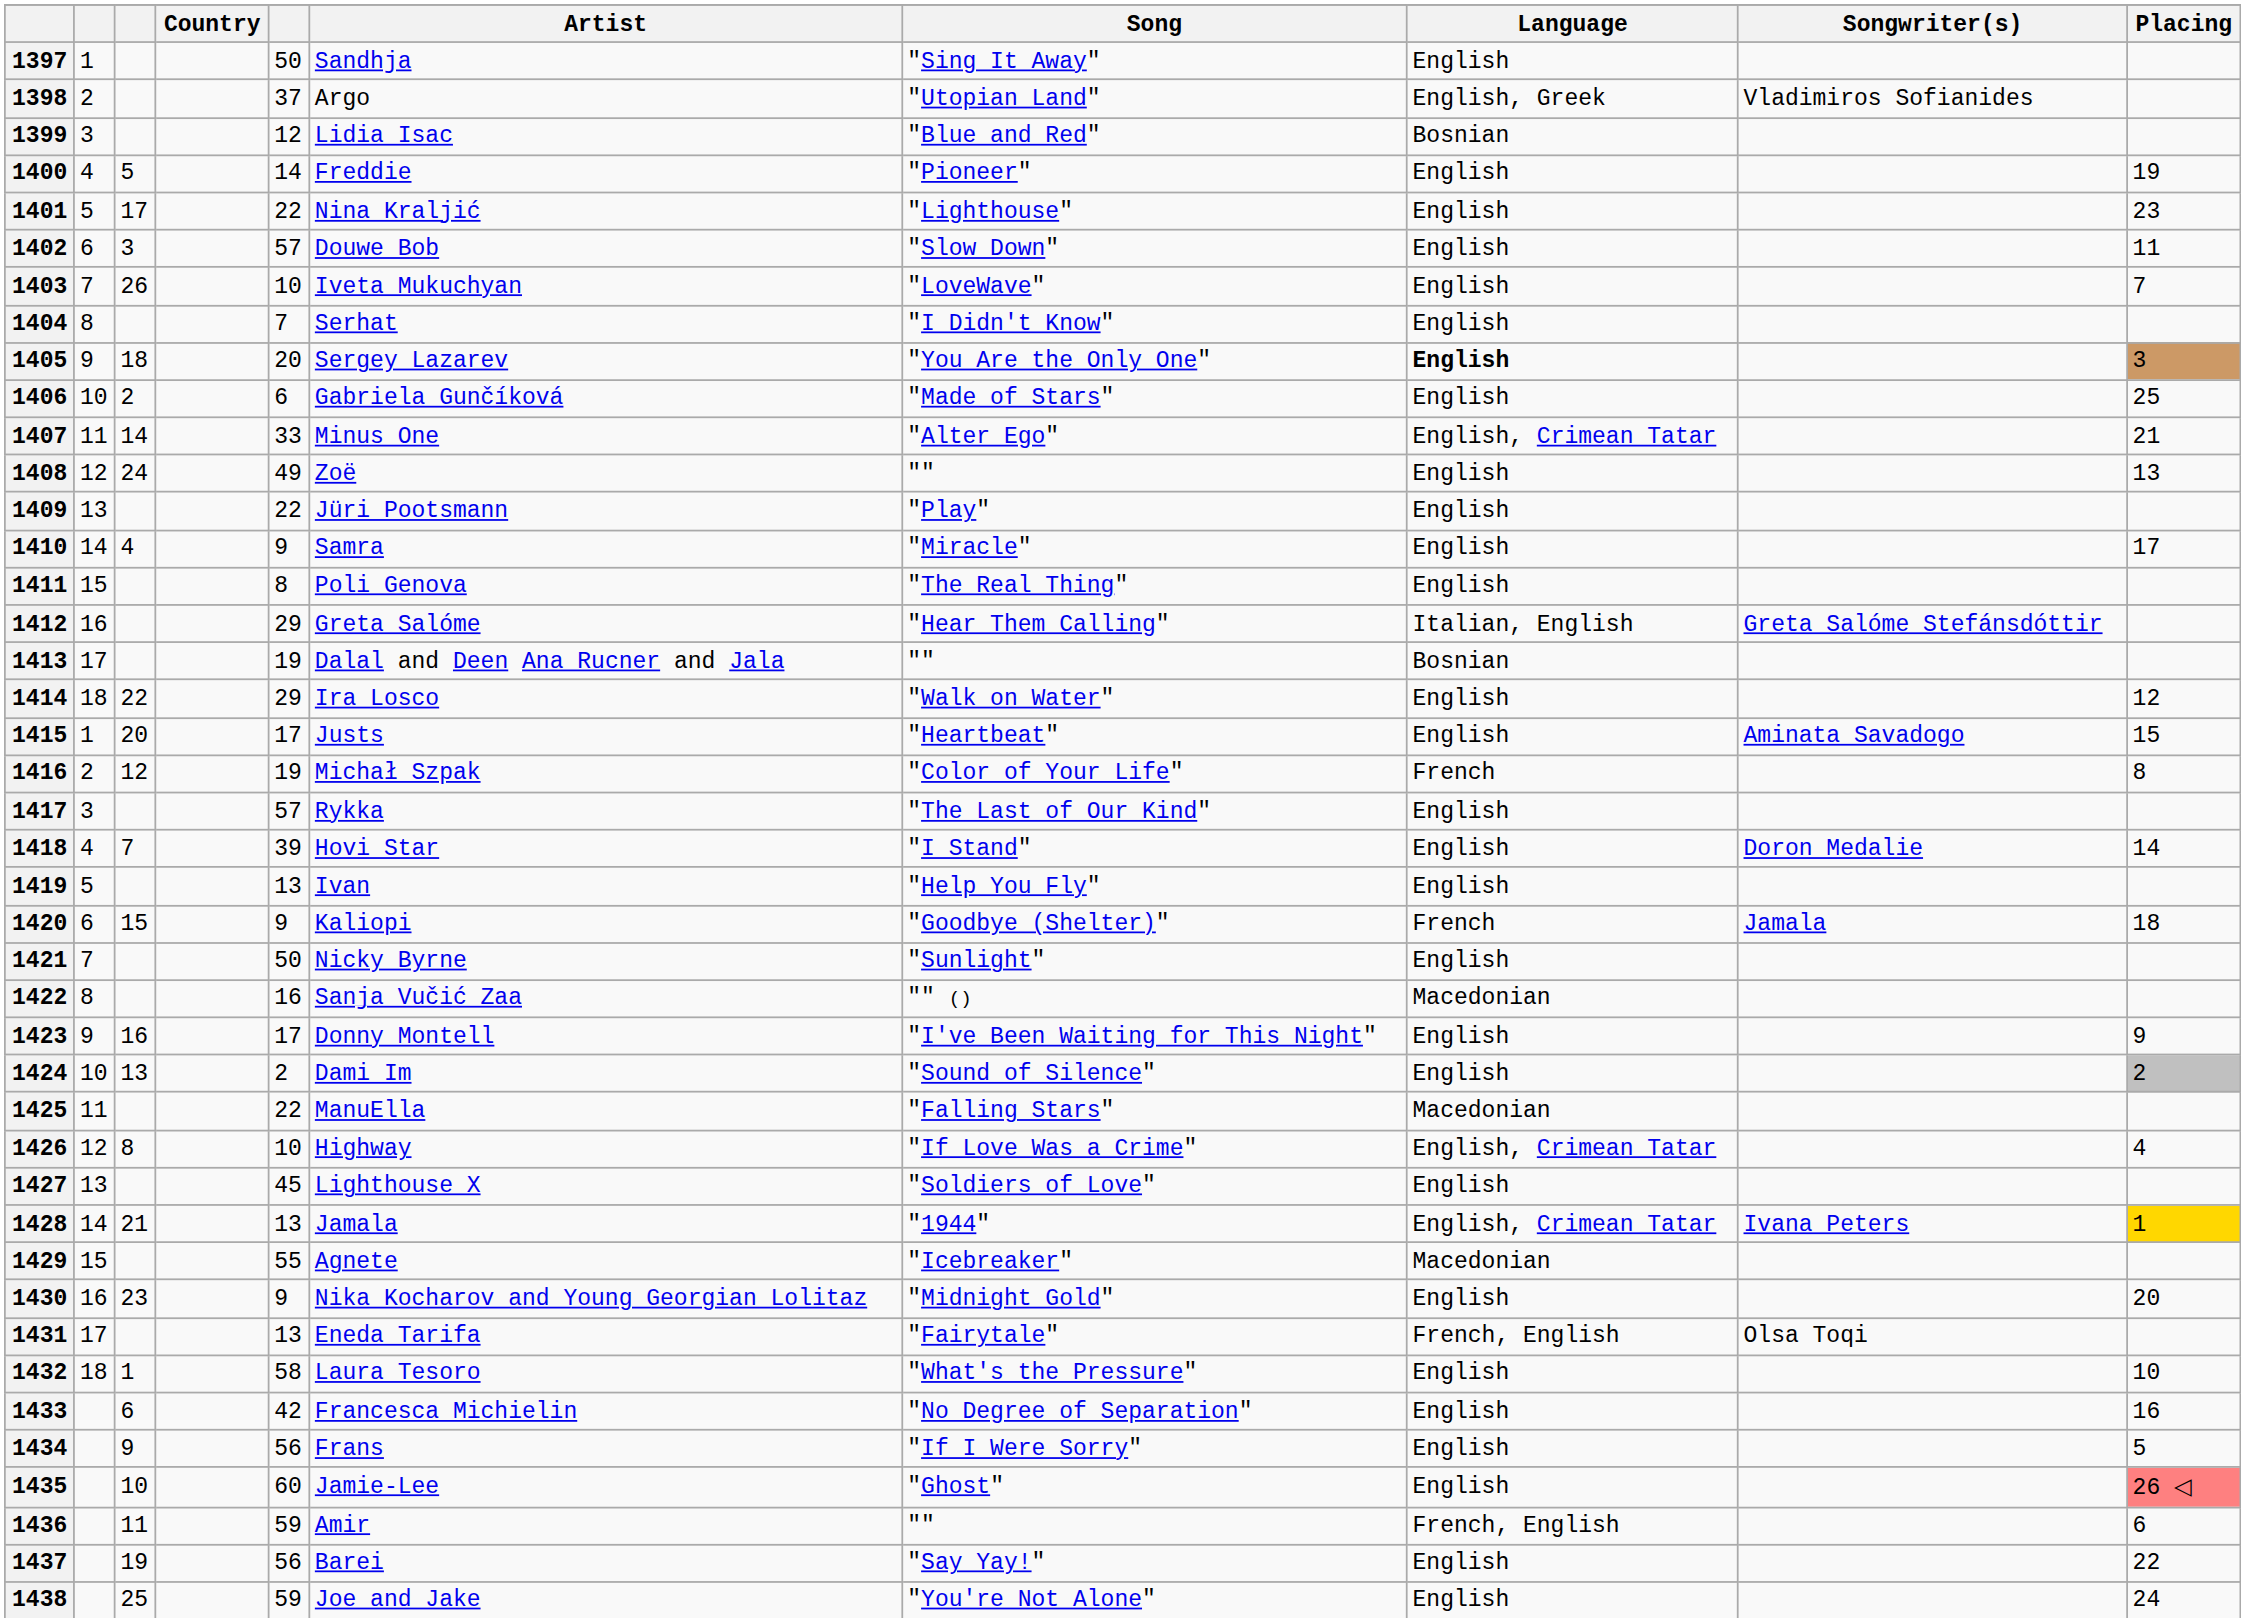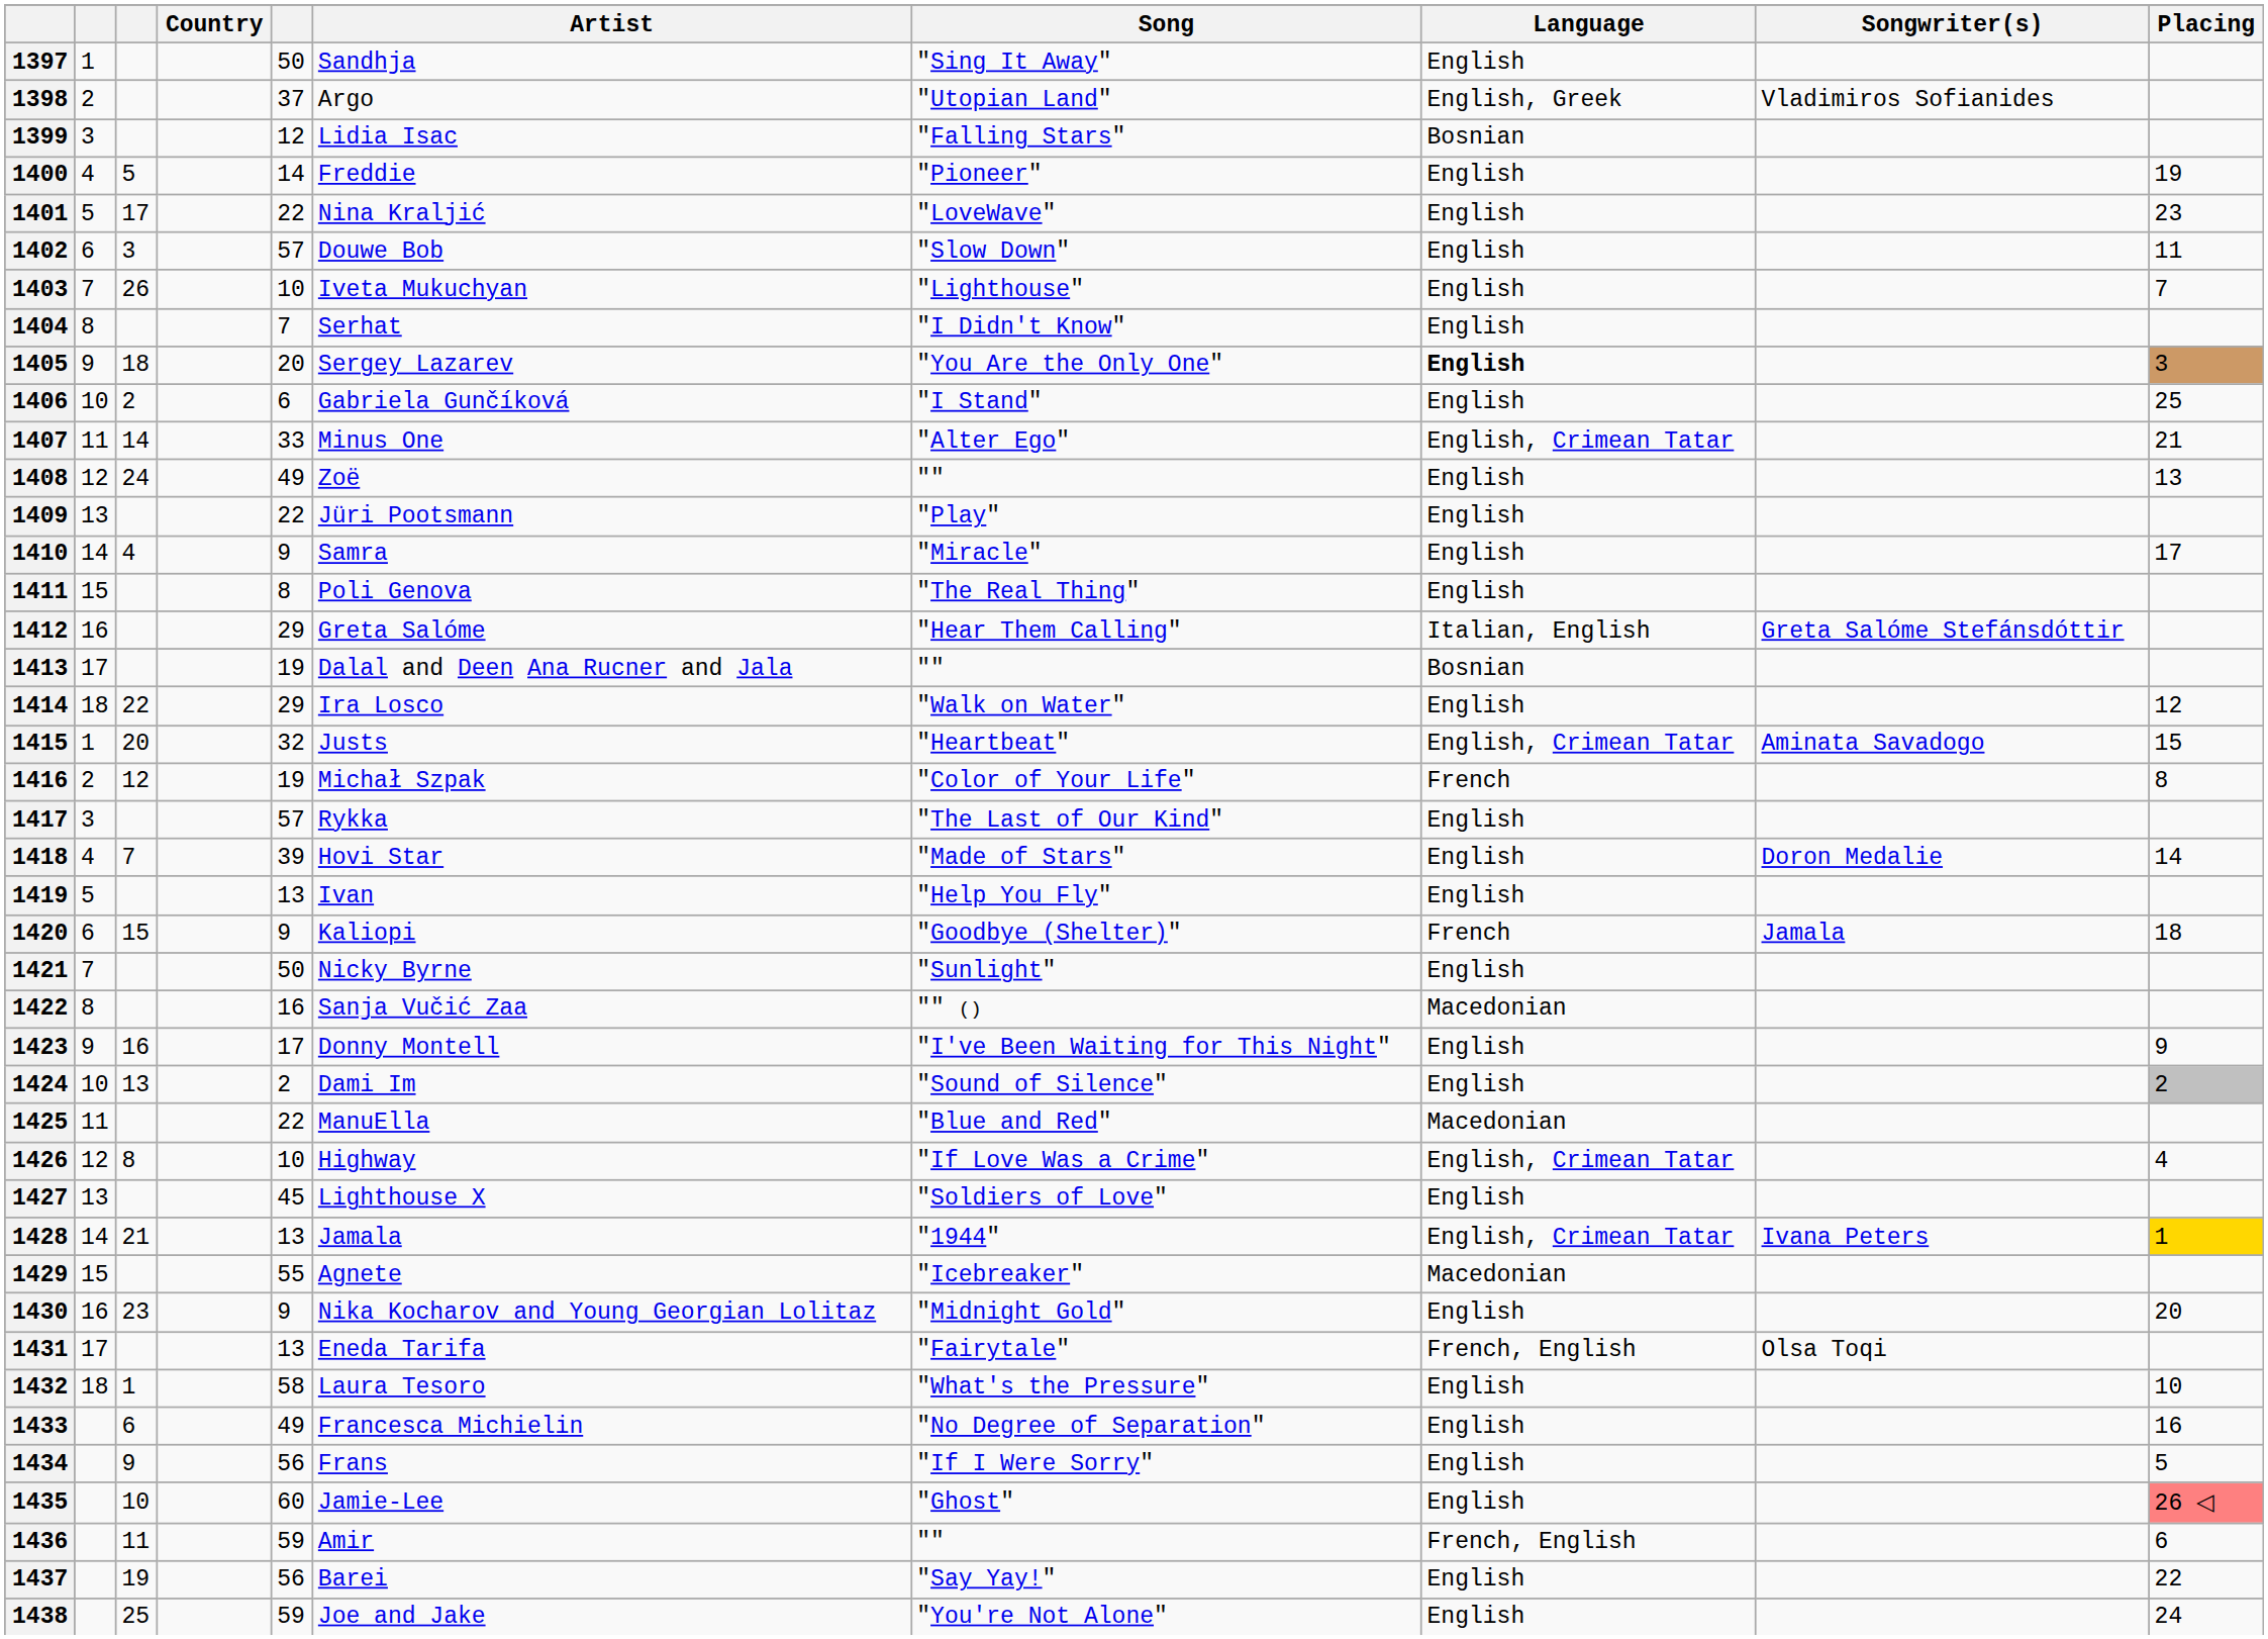1399 | Song: "Blue and Red" -> "Falling Stars"
1401 | Song: "Lighthouse" -> "LoveWave"
1403 | Song: "LoveWave" -> "Lighthouse"
1406 | Song: "Made of Stars" -> "I Stand"
1415 | column 5: 17 -> 32
1415 | Language: English -> English, Crimean Tatar
1418 | Song: "I Stand" -> "Made of Stars"
1425 | Song: "Falling Stars" -> "Blue and Red"
1433 | column 5: 42 -> 49
